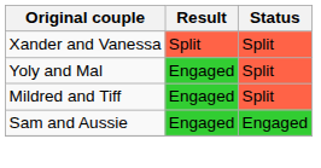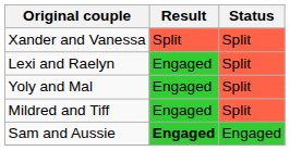+ row: Lexi and Raelyn | Engaged | Split
Sam and Aussie | Result: normal -> bold
